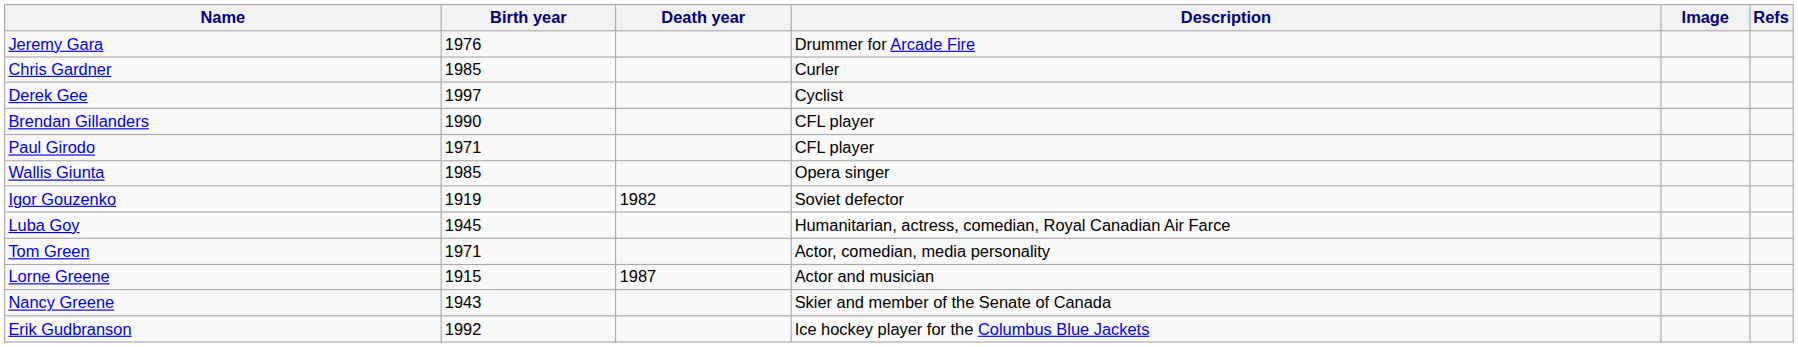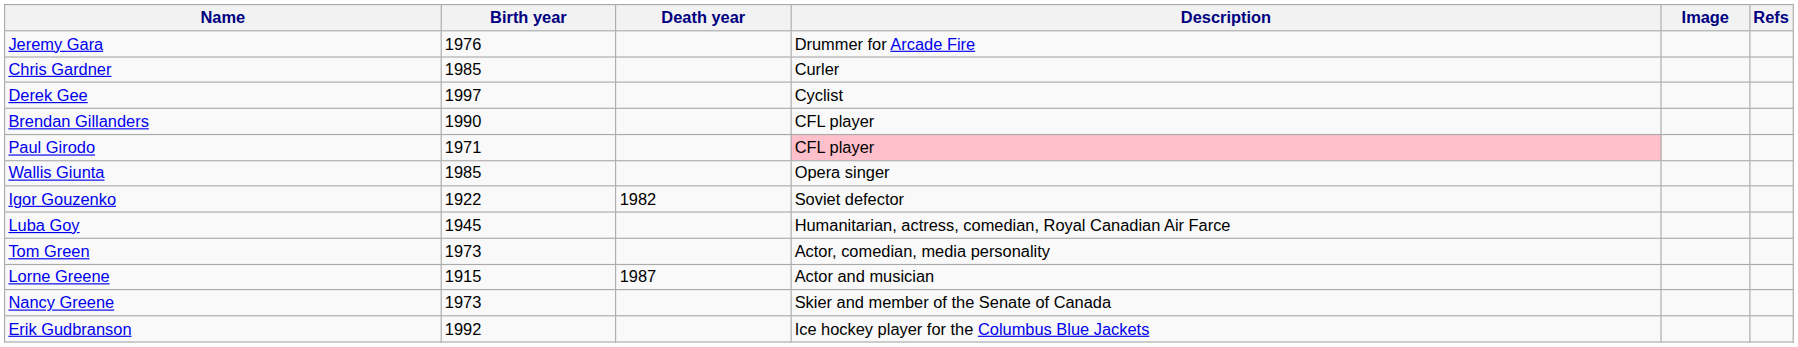Paul Girodo | Description: no background -> pink background
Igor Gouzenko | Birth year: 1919 -> 1922
Tom Green | Birth year: 1971 -> 1973
Nancy Greene | Birth year: 1943 -> 1973
